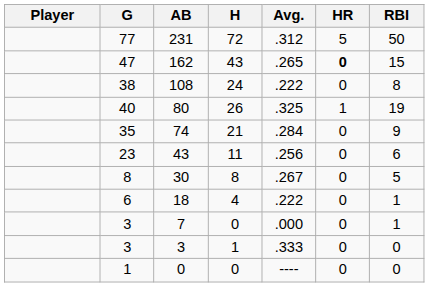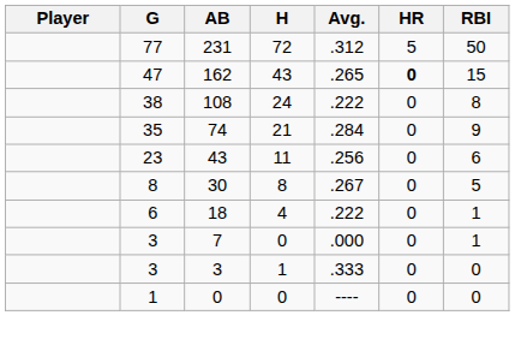- row: 40 | 80 | 26 | .325 | 1 | 19
